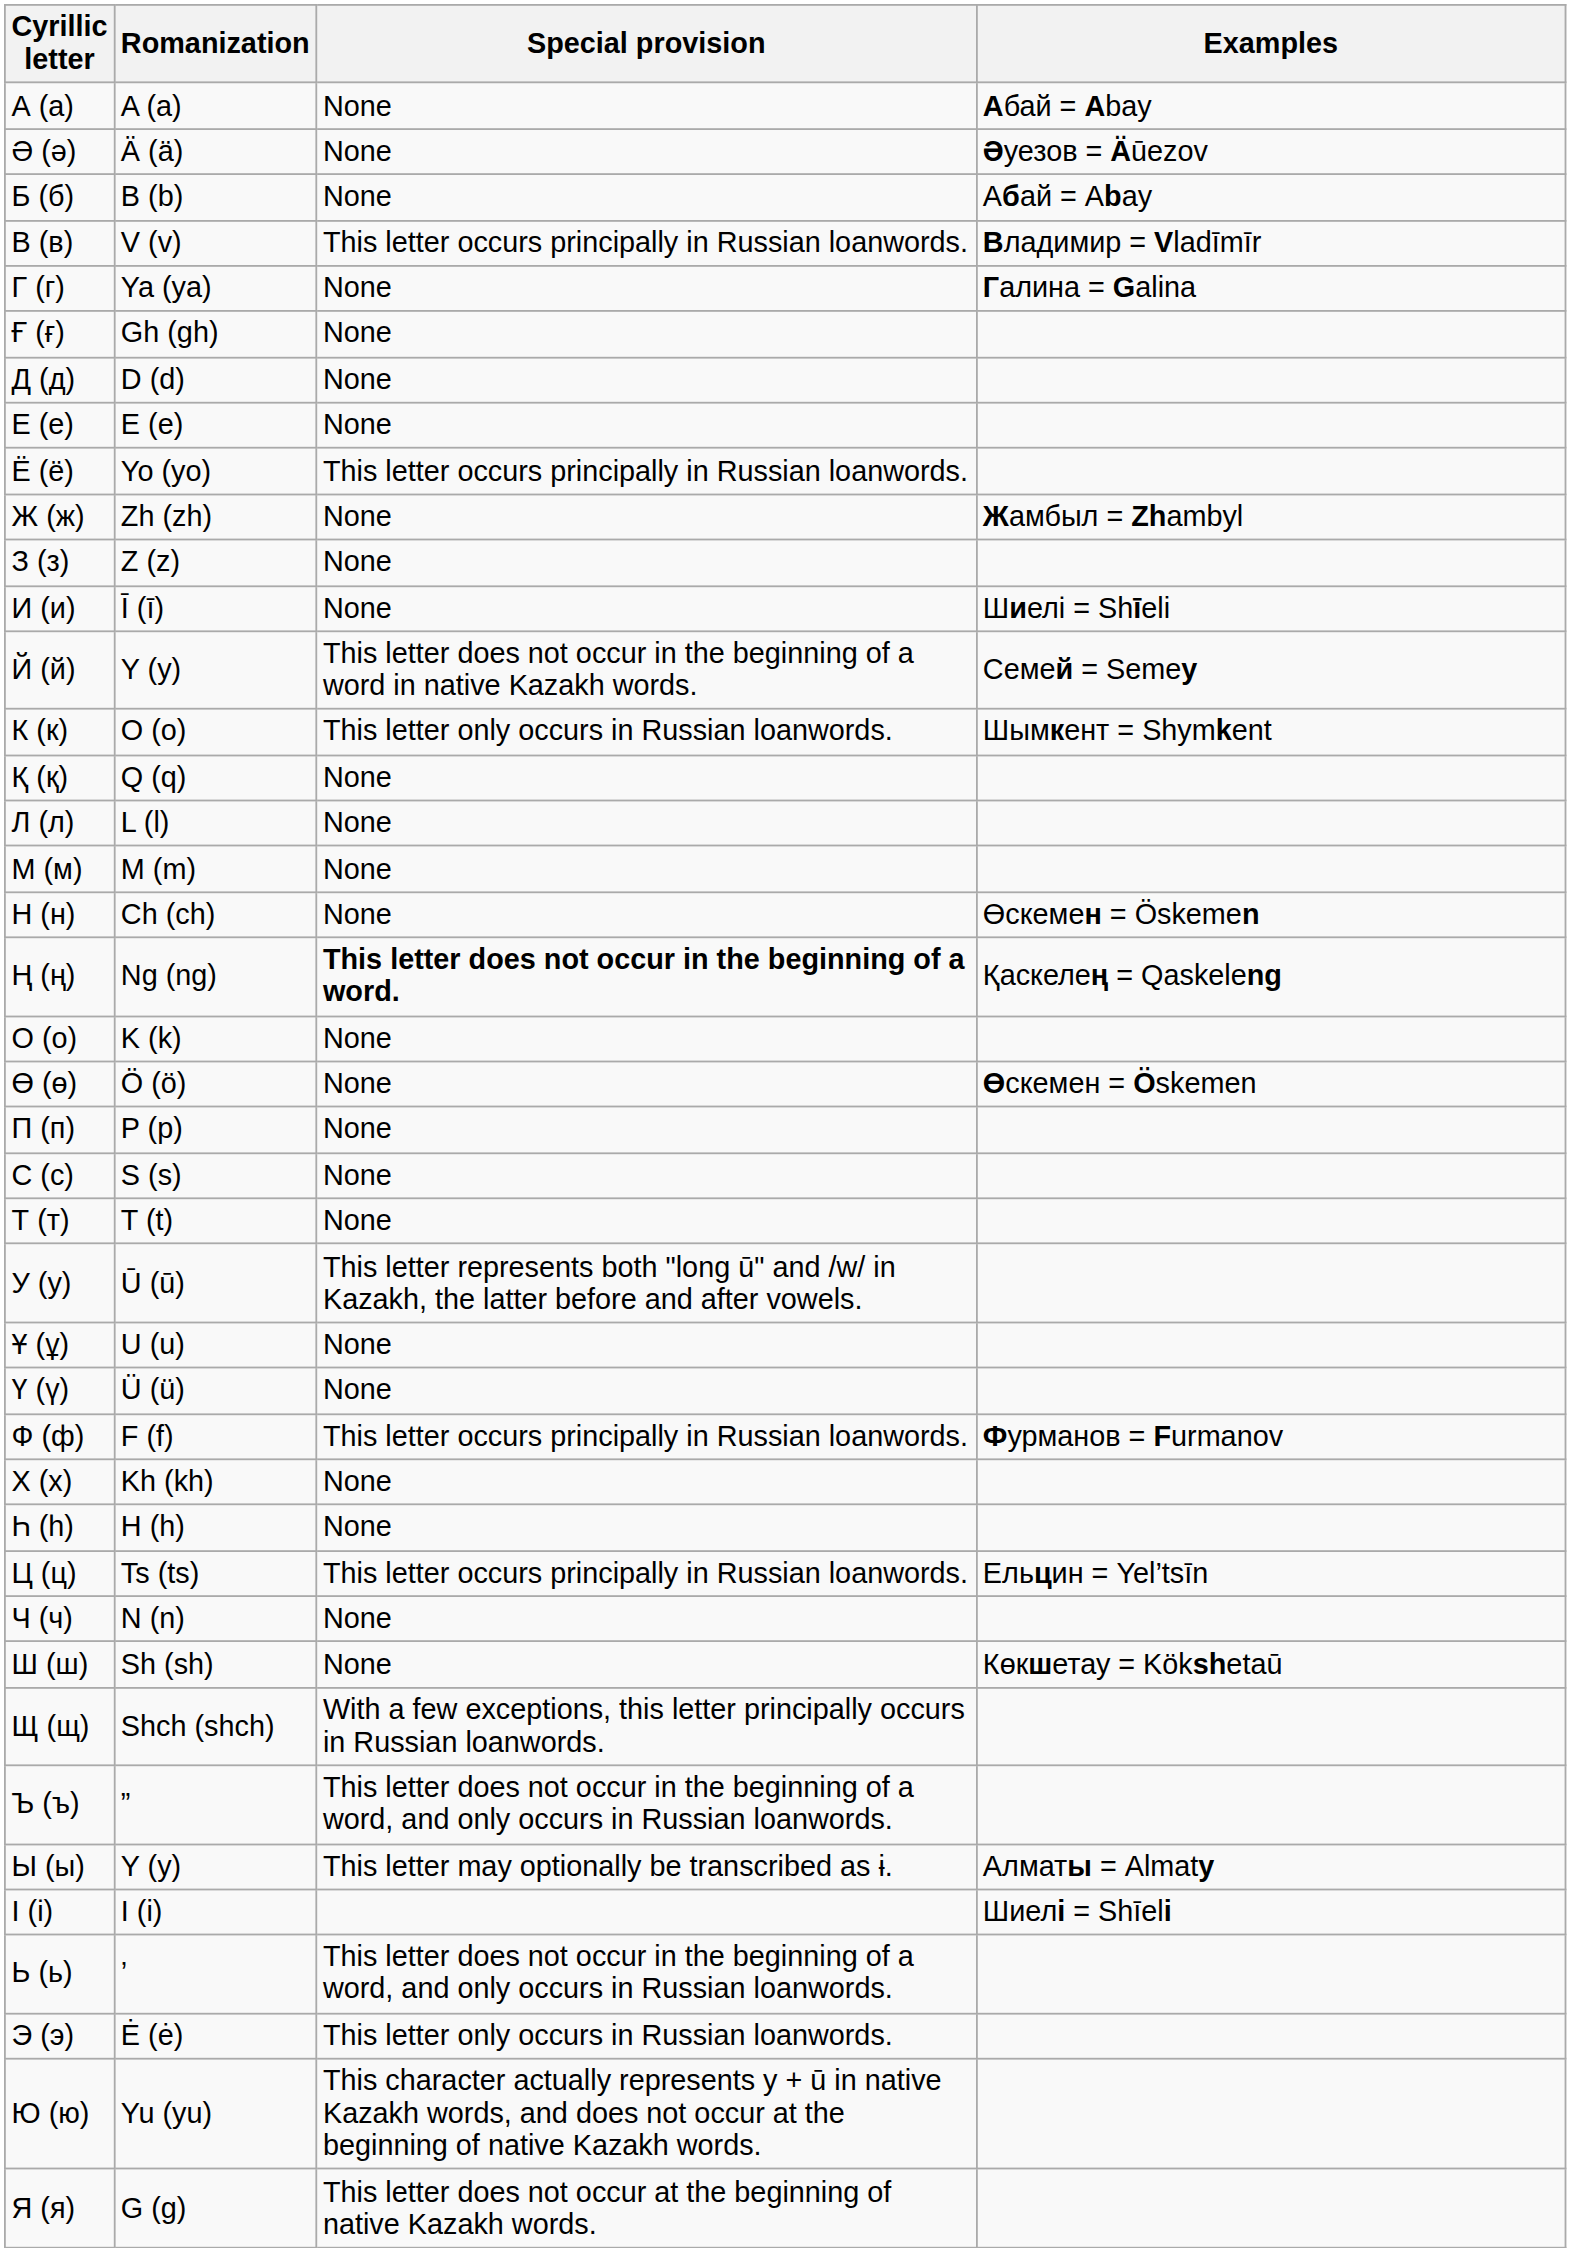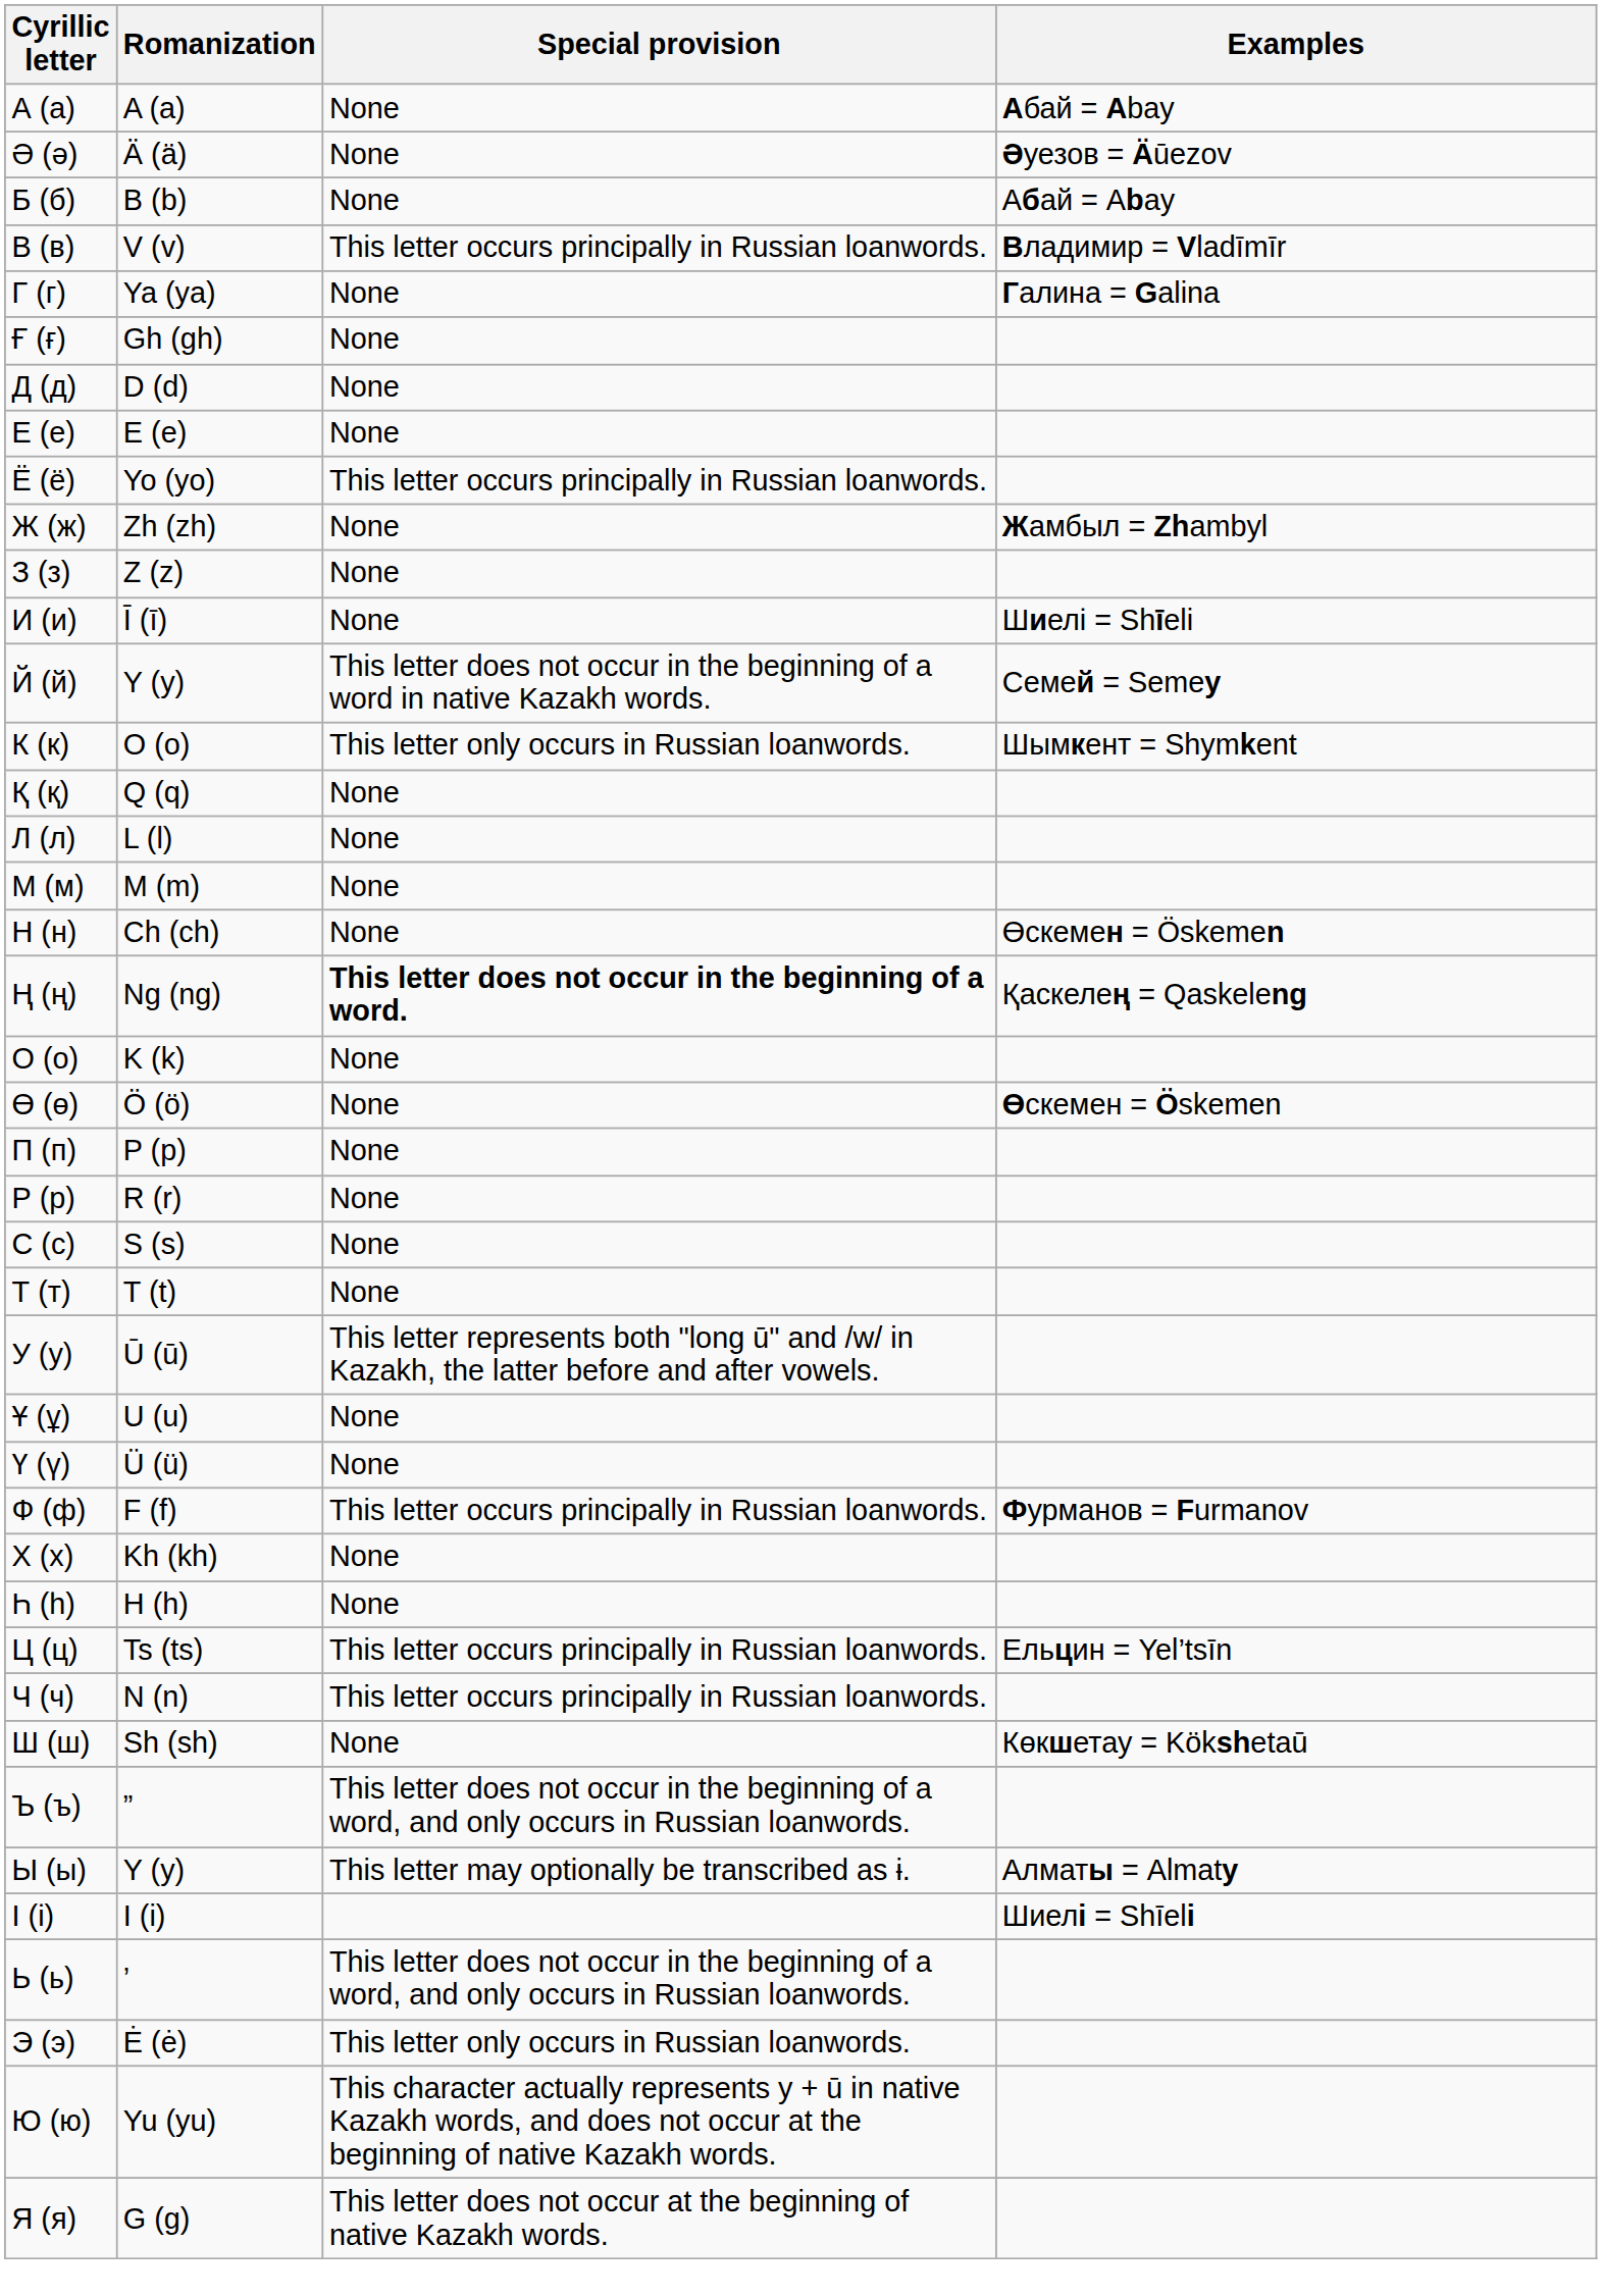+ row: Р (р) | R (r) | None
Ч (ч) | Special provision: None -> This letter occurs principally in Russian loanwords.
- row: Щ (щ) | Shch (shch) | With a few exceptions, this letter principally occurs in Russian loanwords.
